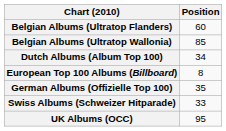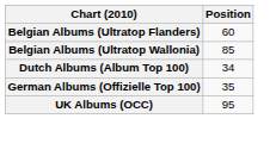- row: European Top 100 Albums (Billboard) | 8
- row: Swiss Albums (Schweizer Hitparade) | 33
